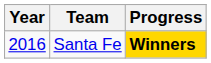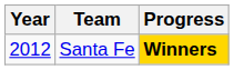Santa Fe | Year: 2016 -> 2012
